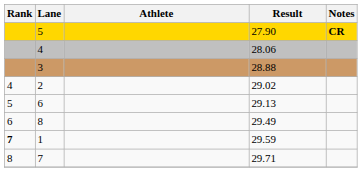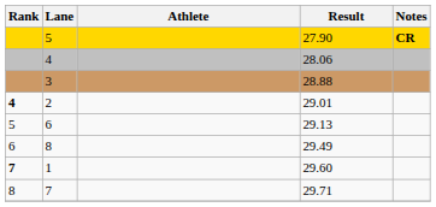2 | Rank: normal -> bold
2 | Result: 29.02 -> 29.01
1 | Result: 29.59 -> 29.60
